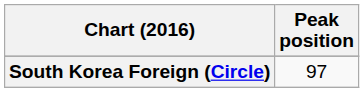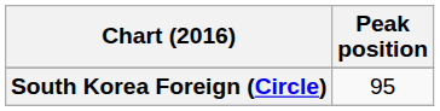South Korea Foreign (Circle) | Peak position: 97 -> 95
